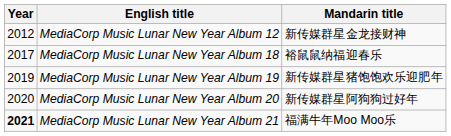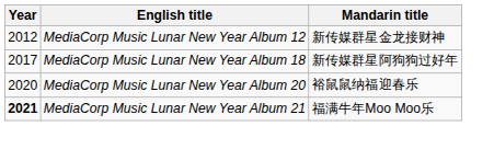MediaCorp Music Lunar New Year Album 18 | Mandarin title: 裕鼠鼠纳福迎春乐 -> 新传媒群星阿狗狗过好年
- row: 2019 | MediaCorp Music Lunar New Year Album 19 | 新传媒群星猪饱饱欢乐迎肥年
MediaCorp Music Lunar New Year Album 20 | Mandarin title: 新传媒群星阿狗狗过好年 -> 裕鼠鼠纳福迎春乐
